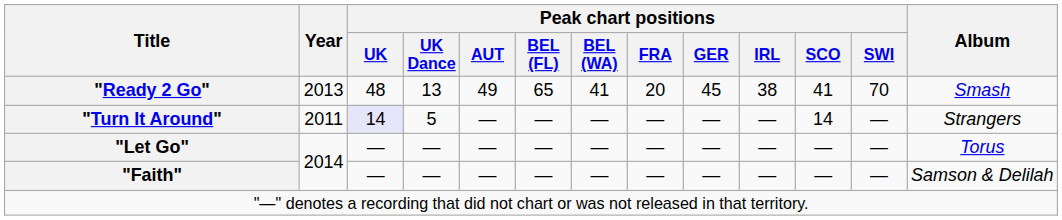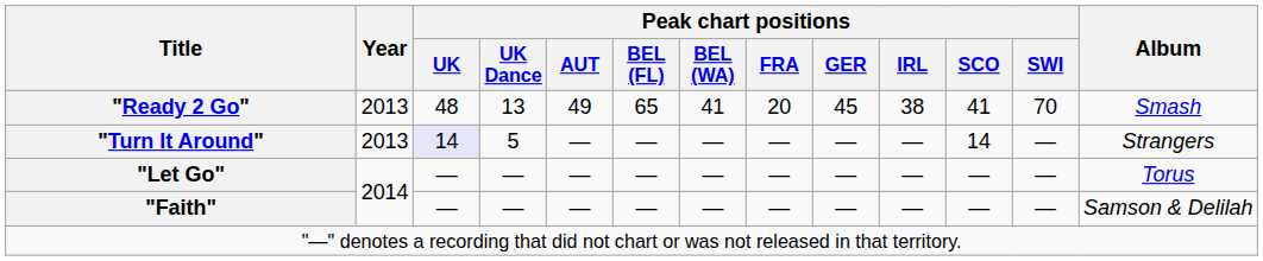"Turn It Around" | Year: 2011 -> 2013
